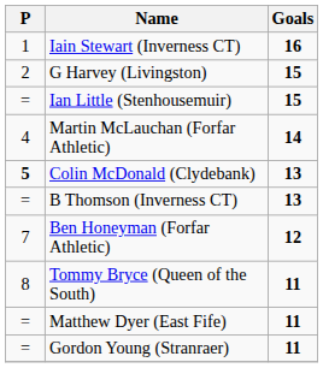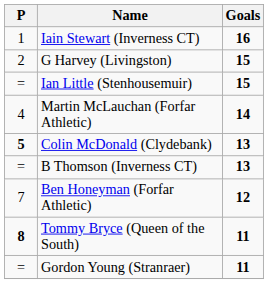Tommy Bryce (Queen of the South) | P: normal -> bold
- row: = | Matthew Dyer (East Fife) | 11
